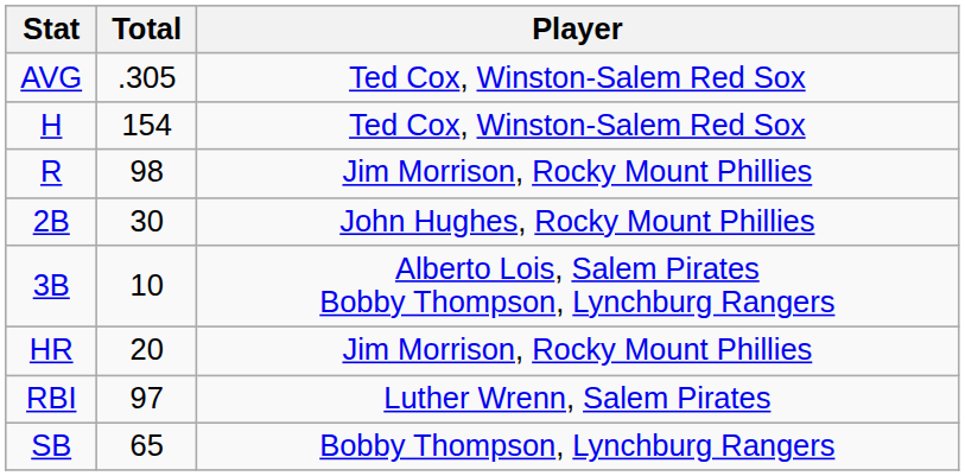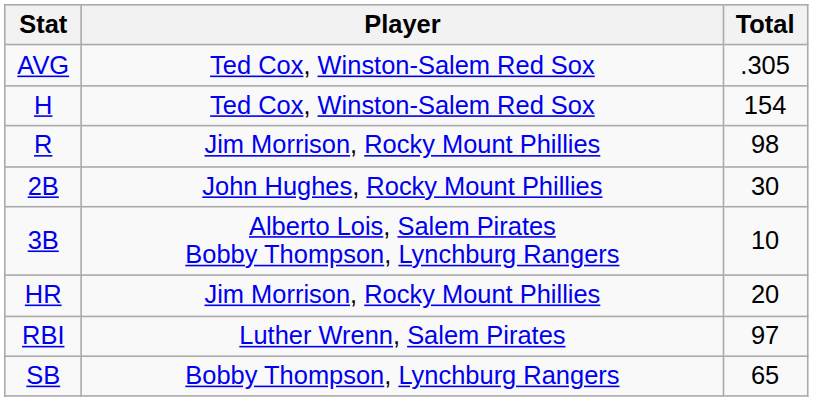columns swapped: Player <-> Total
